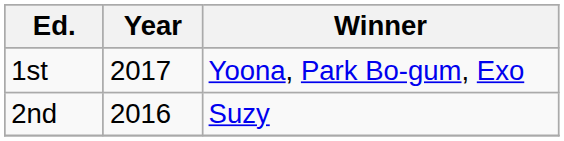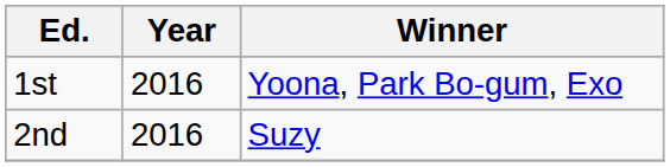1st | Year: 2017 -> 2016
